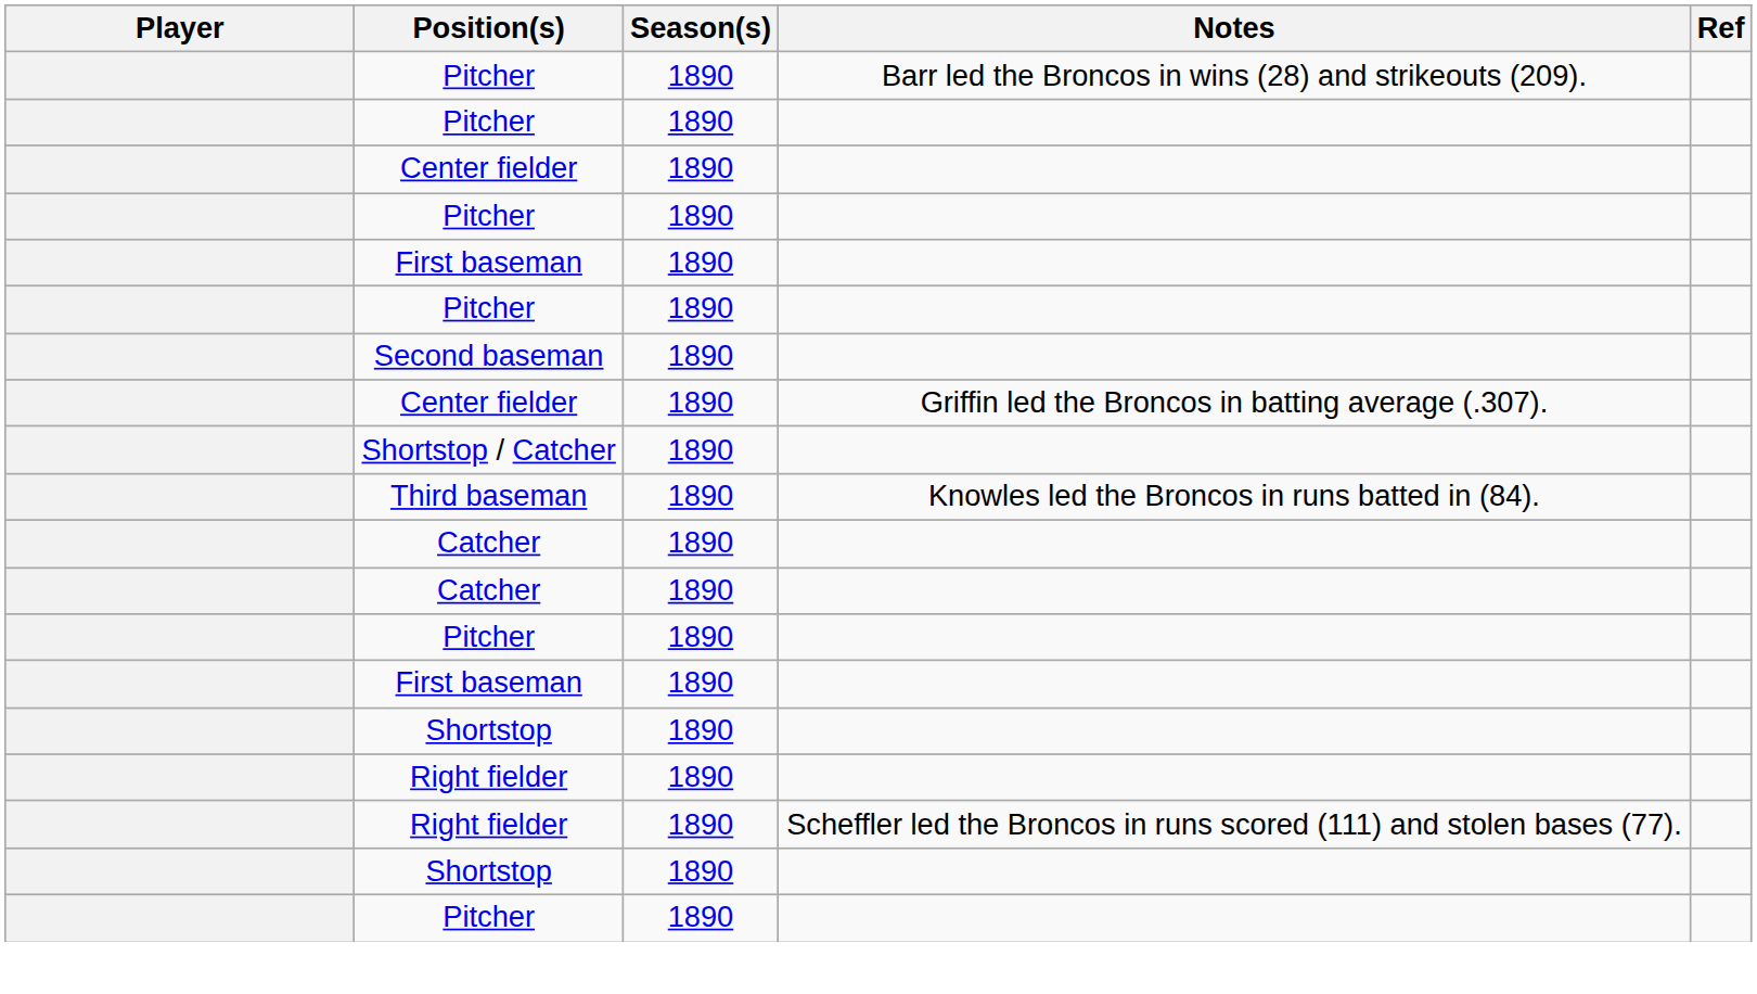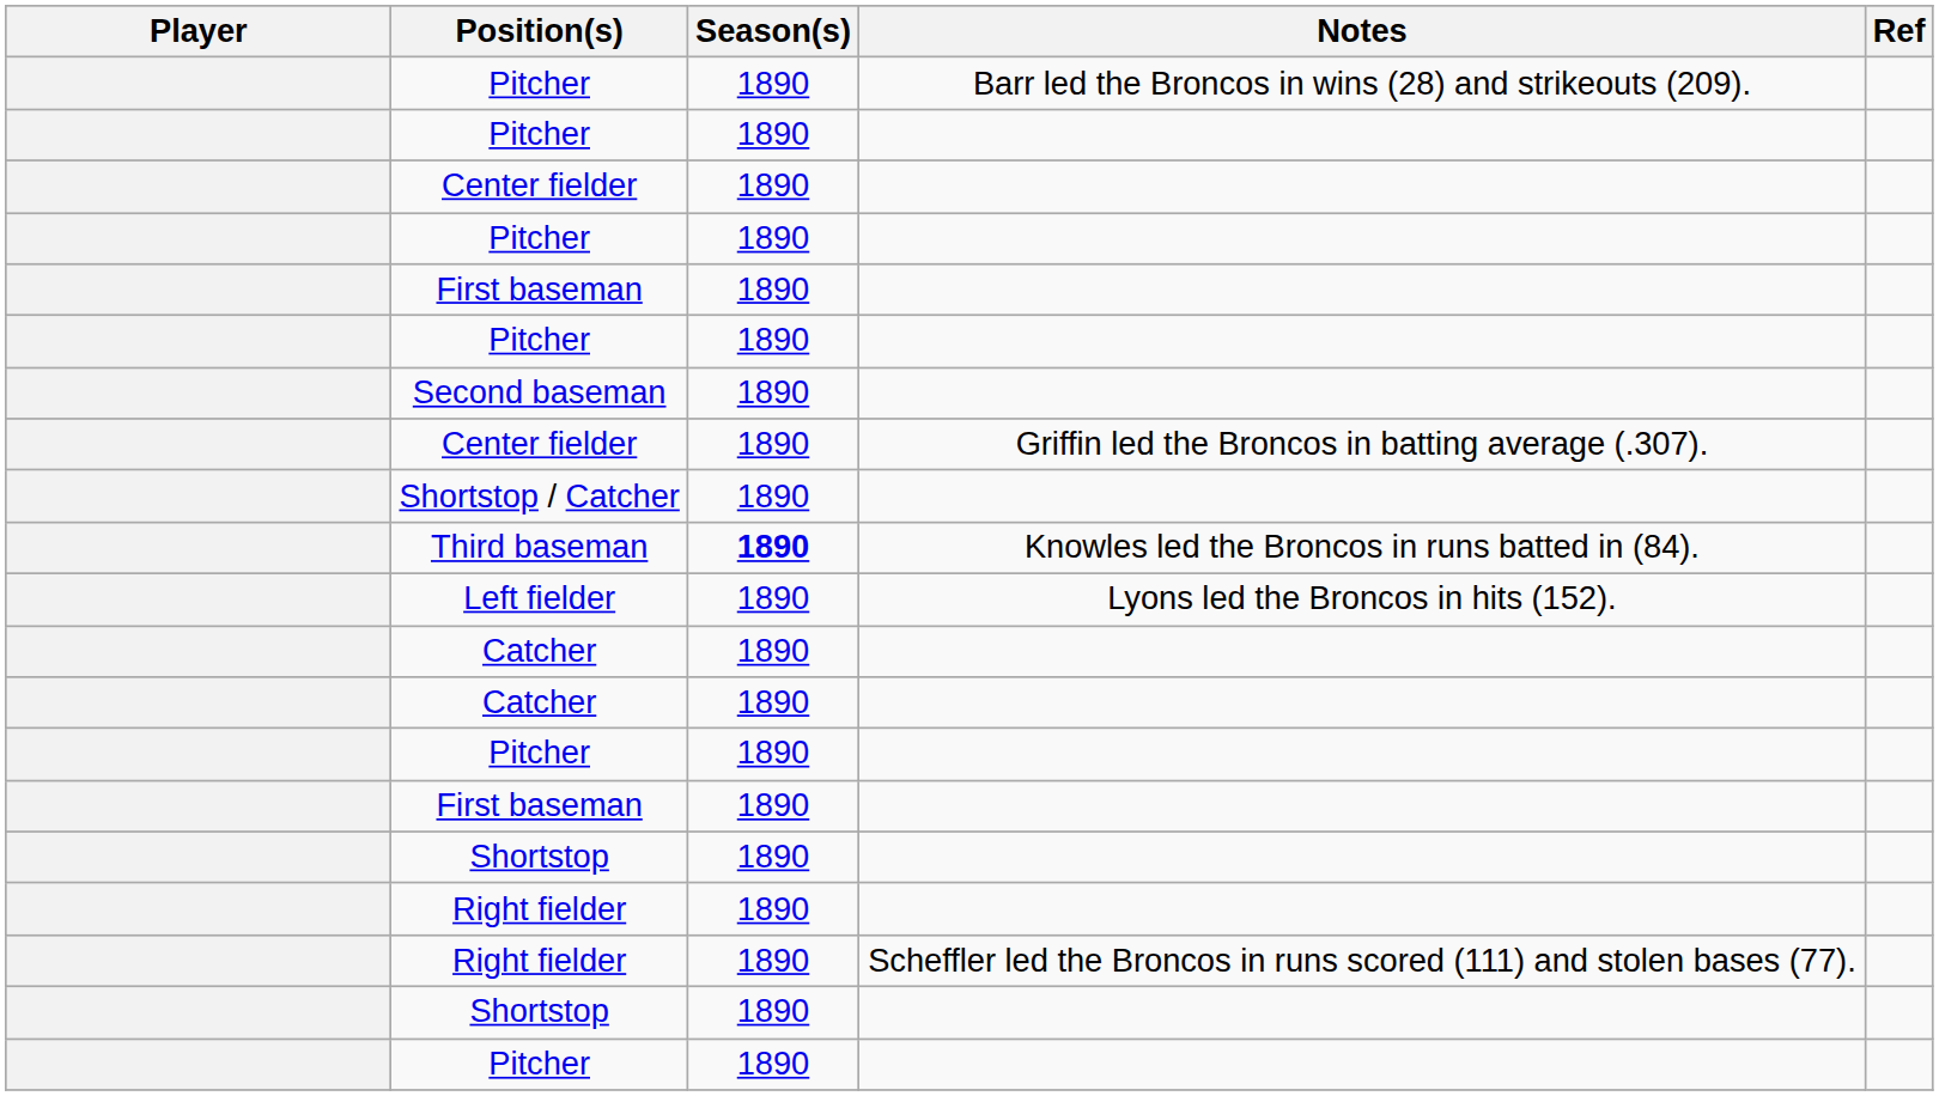Third baseman | Season(s): normal -> bold
+ row: Left fielder | 1890 | Lyons led the Broncos in hits (152).
